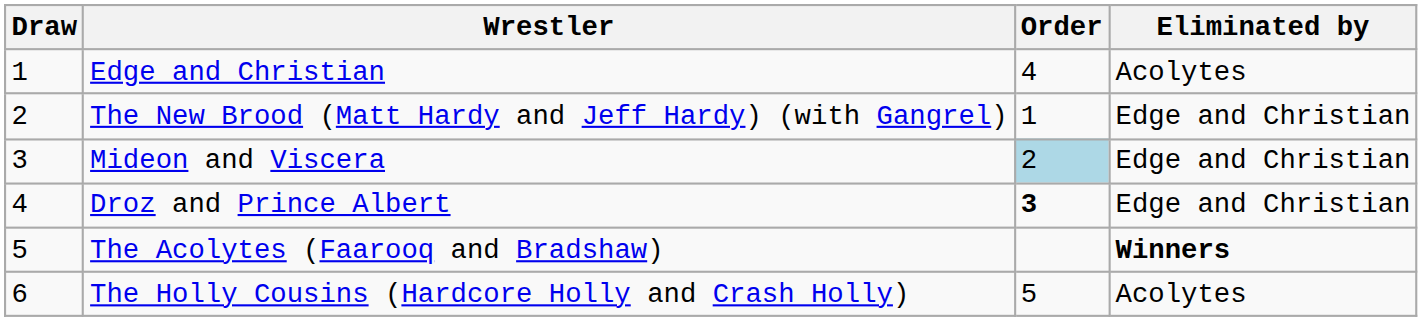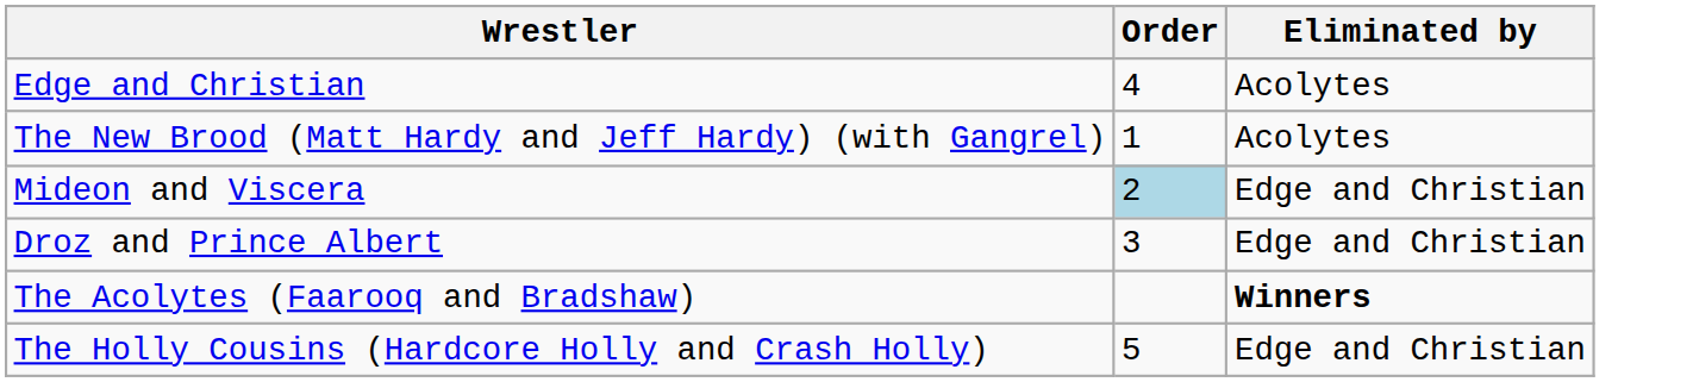- column: Draw | 1 | 2 | 3 | 4 | 5 | 6
The New Brood (Matt Hardy and Jeff Hardy) (with Gangrel) | Eliminated by: Edge and Christian -> Acolytes
Droz and Prince Albert | Order: bold -> normal
The Holly Cousins (Hardcore Holly and Crash Holly) | Eliminated by: Acolytes -> Edge and Christian
